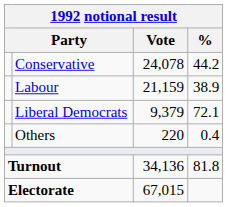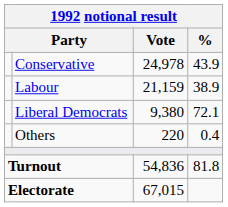Conservative | Vote: 24,078 -> 24,978
Conservative | %: 44.2 -> 43.9
Liberal Democrats | Vote: 9,379 -> 9,380
Turnout | Vote: 34,136 -> 54,836
